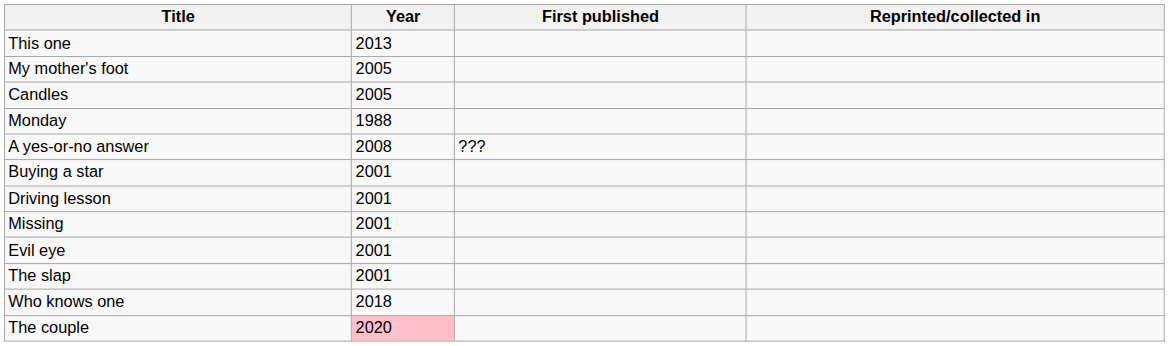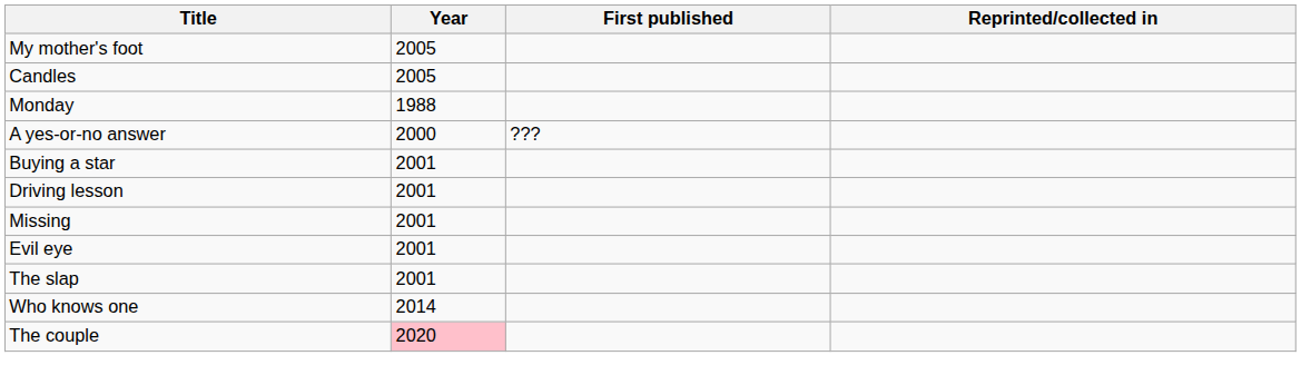- row: This one | 2013
A yes-or-no answer | Year: 2008 -> 2000
Who knows one | Year: 2018 -> 2014
